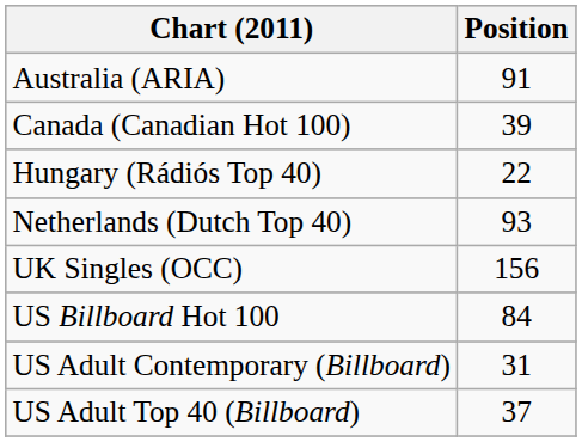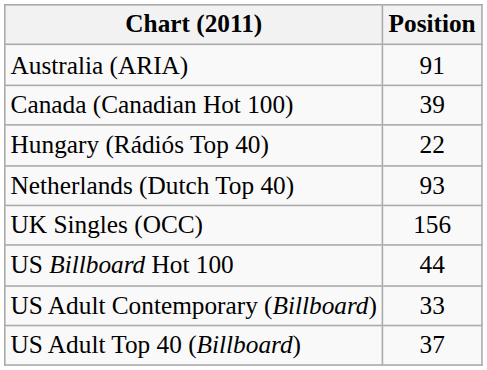US Billboard Hot 100 | Position: 84 -> 44
US Adult Contemporary (Billboard) | Position: 31 -> 33
